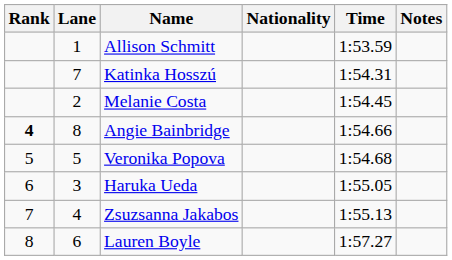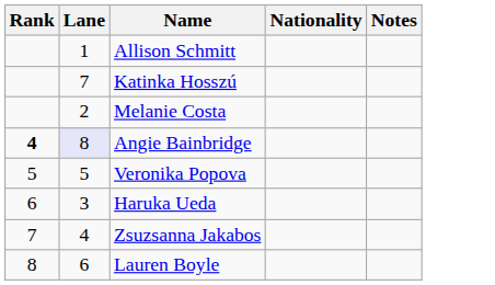- column: Time | 1:53.59 | 1:54.31 | 1:54.45 | 1:54.66 | 1:54.68 | 1:55.05 | 1:55.13 | 1:57.27
Angie Bainbridge | Lane: no background -> lavender background
